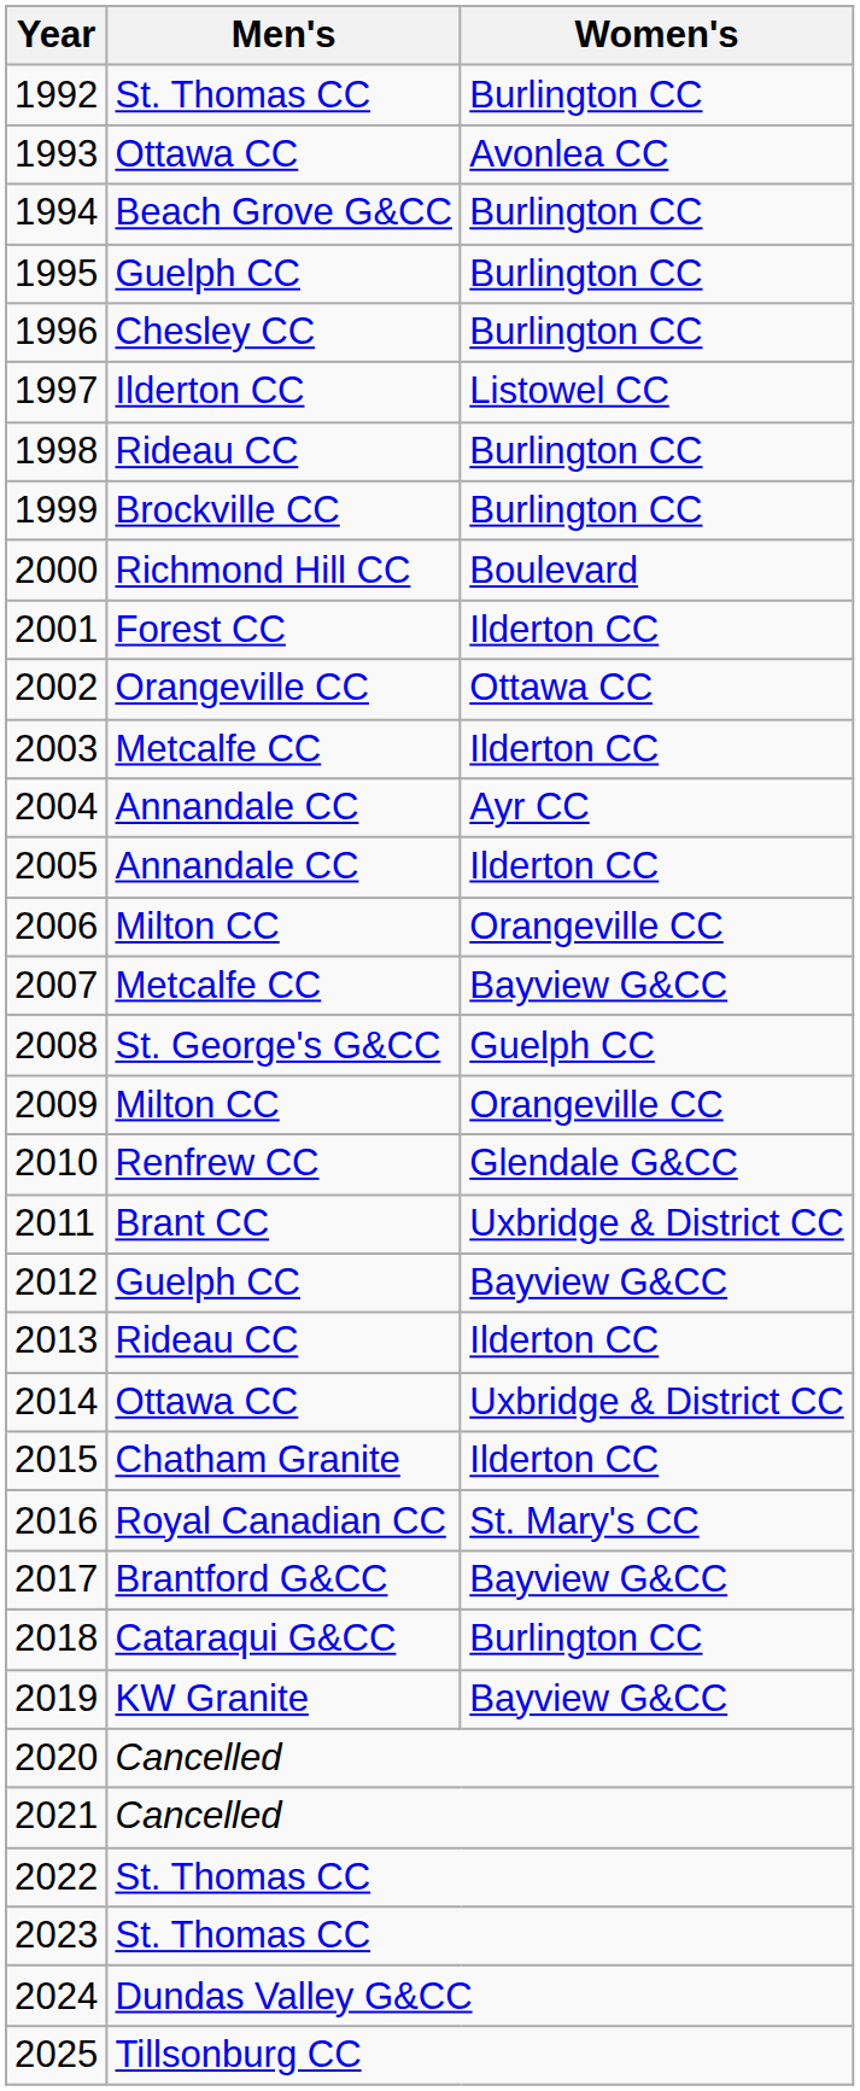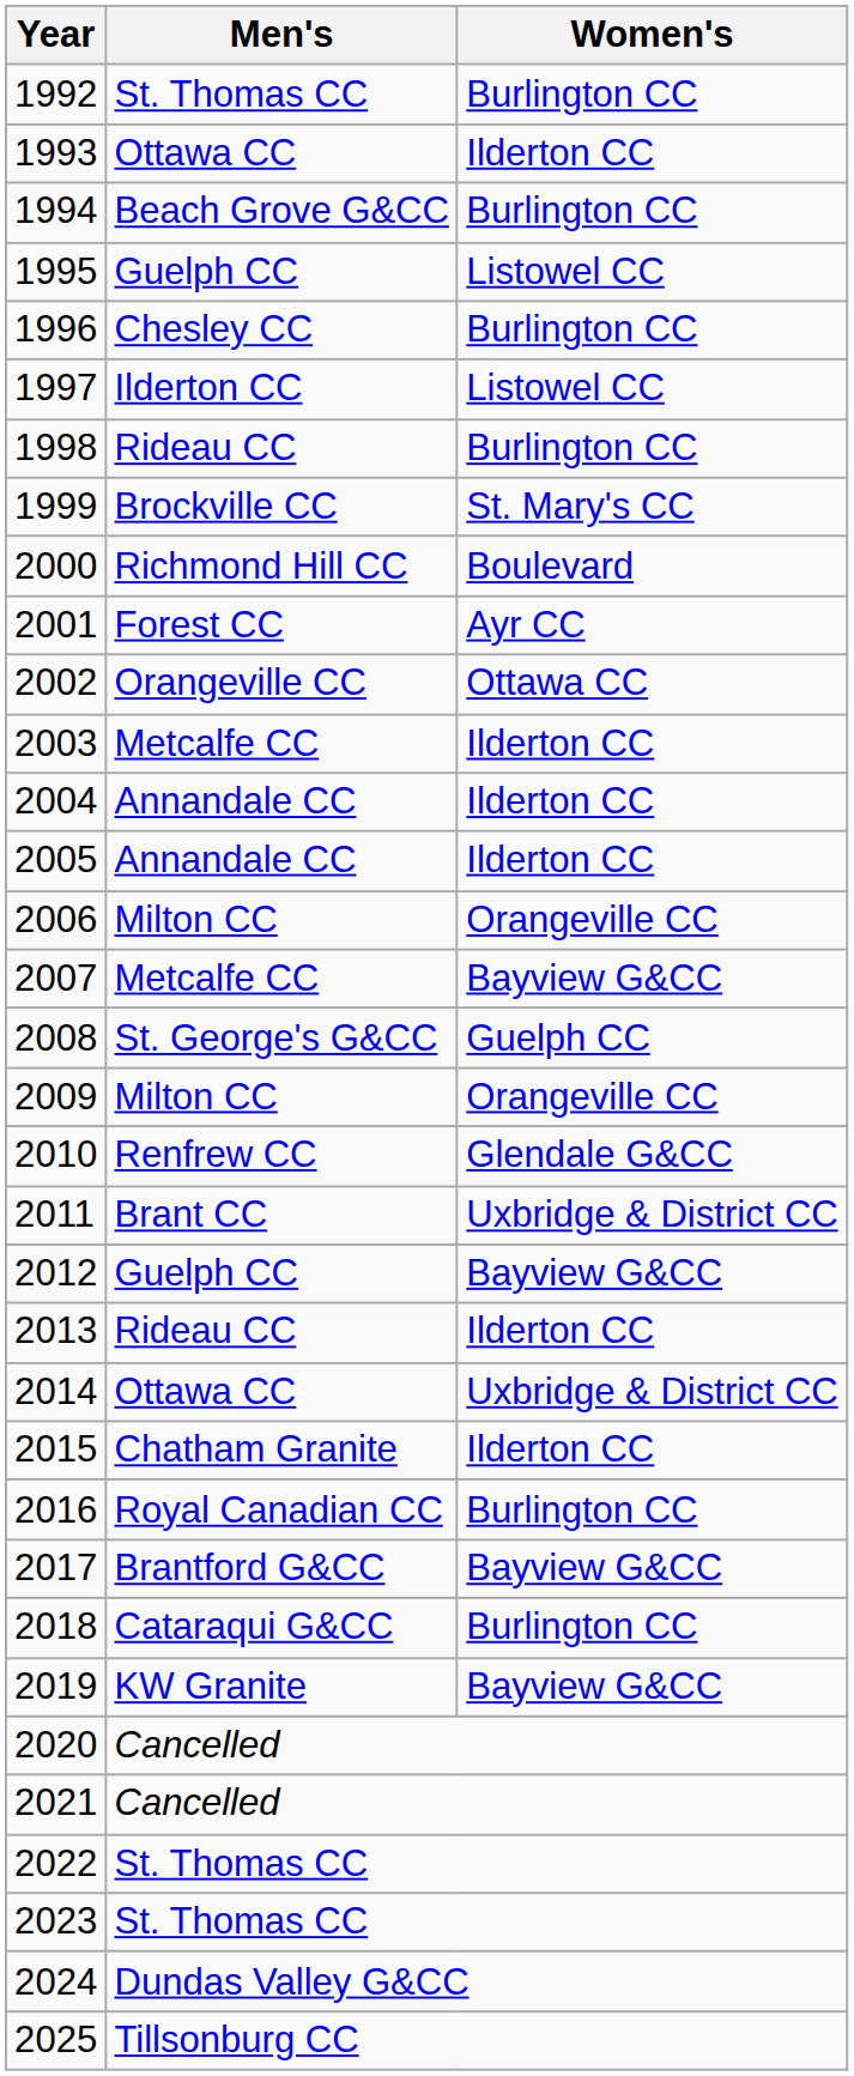1993 | Women's: Avonlea CC -> Ilderton CC
1995 | Women's: Burlington CC -> Listowel CC
1999 | Women's: Burlington CC -> St. Mary's CC
2001 | Women's: Ilderton CC -> Ayr CC
2004 | Women's: Ayr CC -> Ilderton CC
2016 | Women's: St. Mary's CC -> Burlington CC
